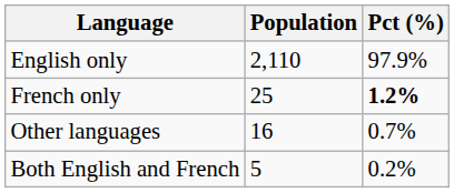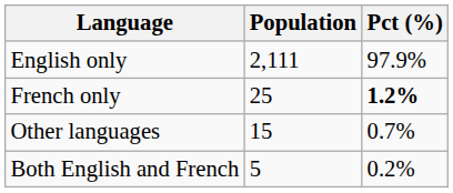English only | Population: 2,110 -> 2,111
Other languages | Population: 16 -> 15
